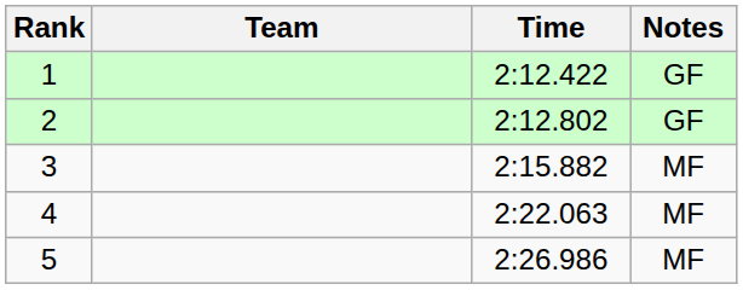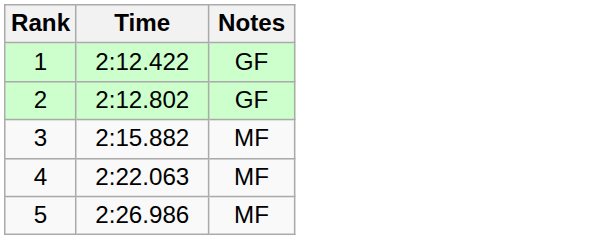- column: Team
